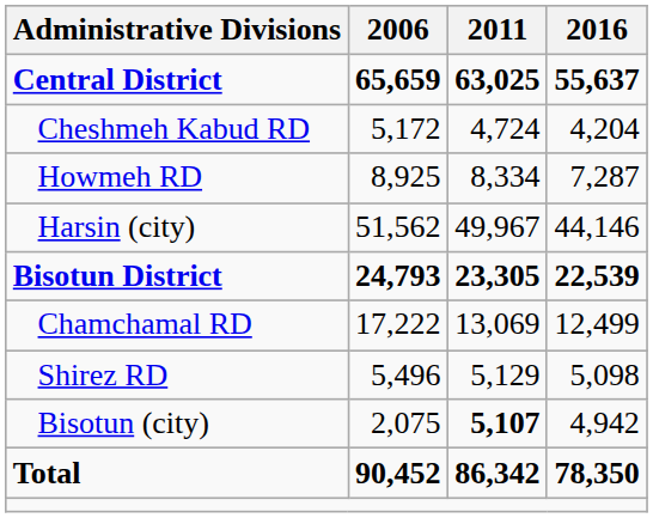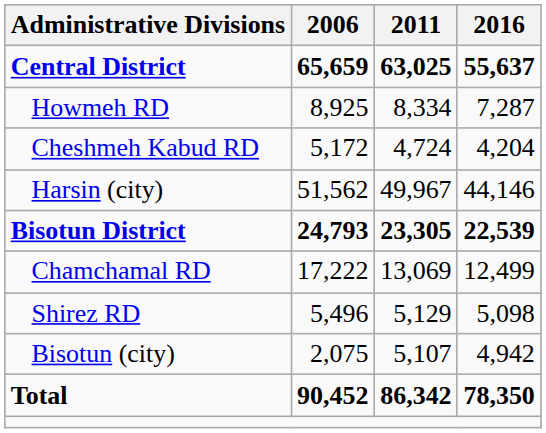rows swapped: Cheshmeh Kabud RD <-> Howmeh RD
Bisotun (city) | 2011: bold -> normal
